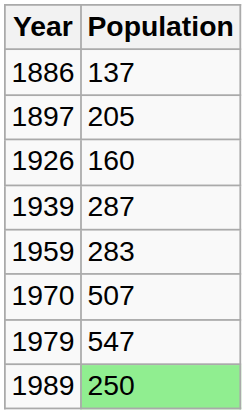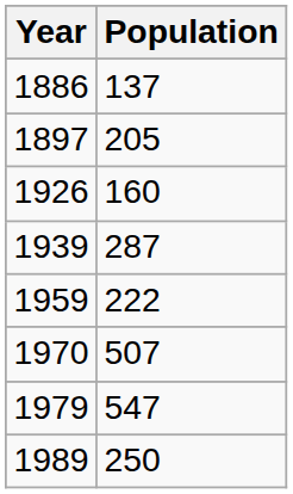1959 | Population: 283 -> 222
1989 | Population: lightgreen background -> no background
